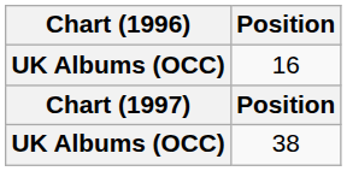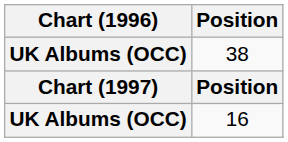rows swapped: 16 <-> 38
